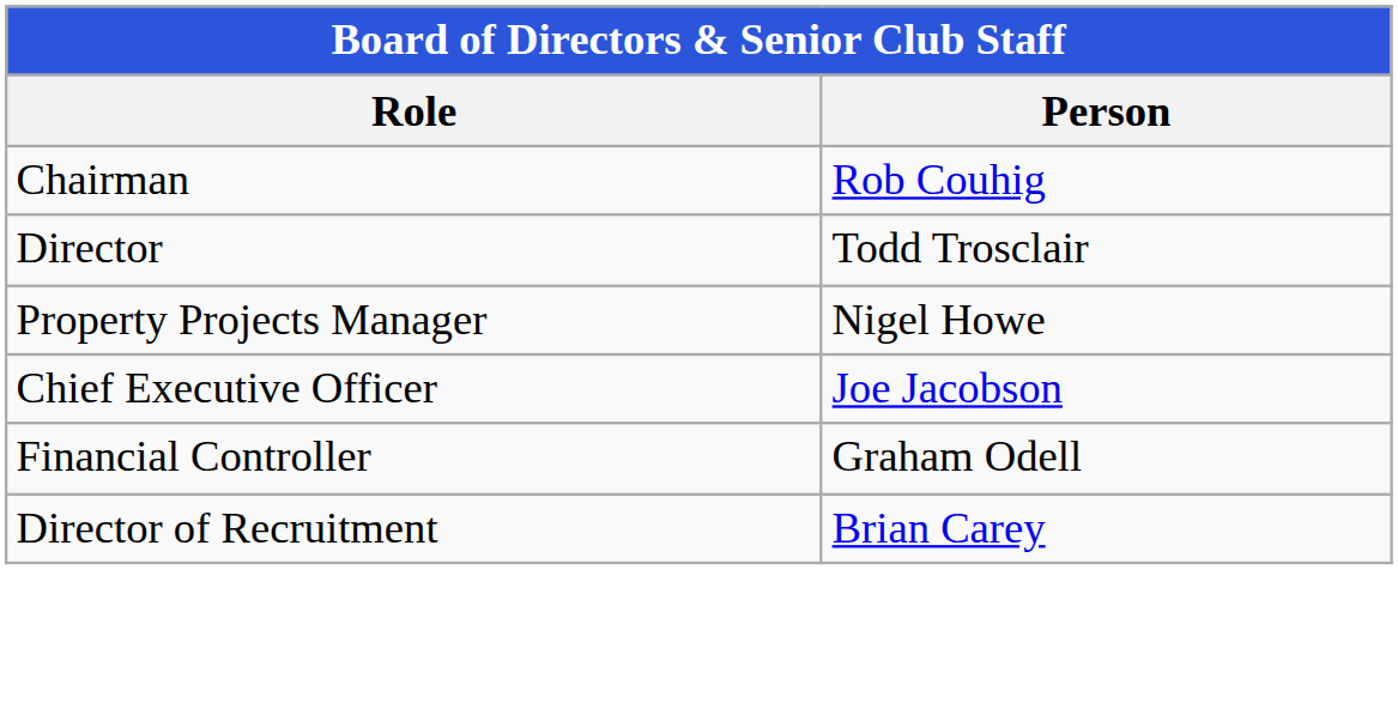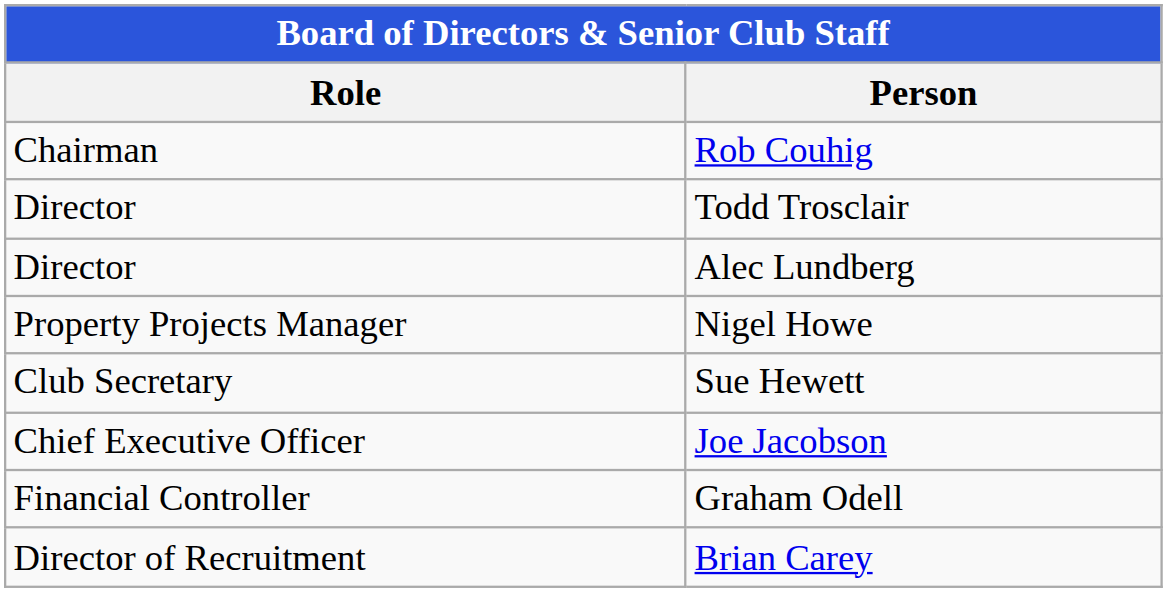+ row: Director | Alec Lundberg
+ row: Club Secretary | Sue Hewett
